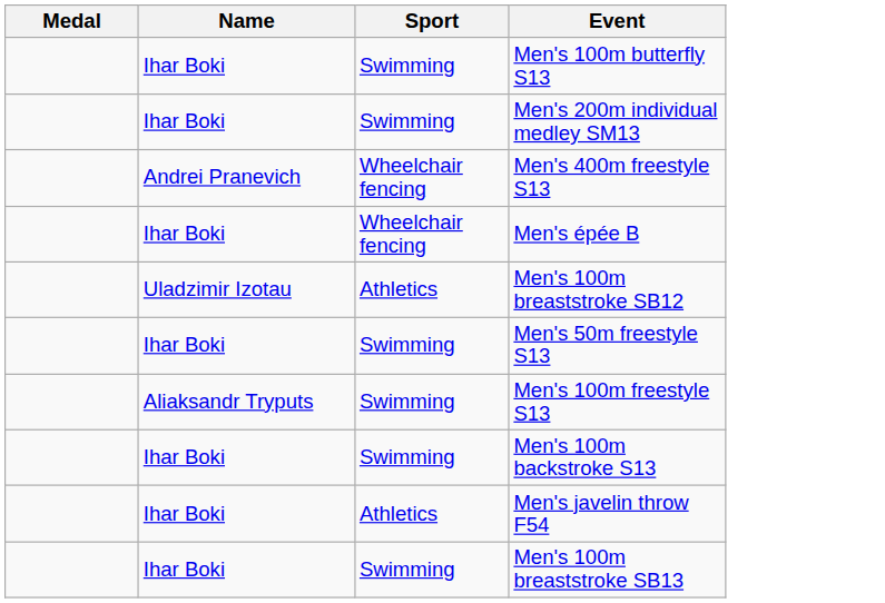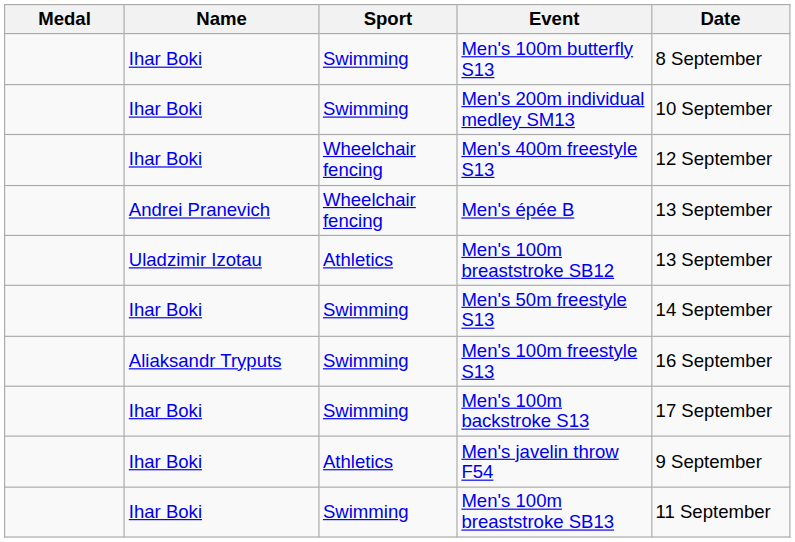+ column: Date | 8 September | 10 September | 12 September | 13 September | 13 September | 14 September | 16 September | 17 September | 9 September | 11 September
Men's 400m freestyle S13 | Name: Andrei Pranevich -> Ihar Boki
Men's épée B | Name: Ihar Boki -> Andrei Pranevich
